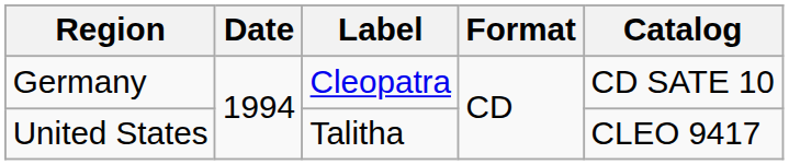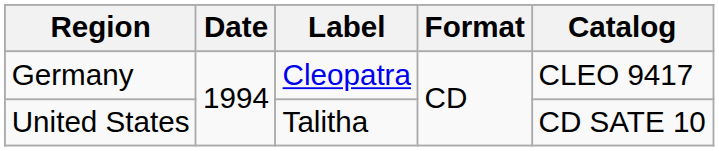Germany | Catalog: CD SATE 10 -> CLEO 9417
United States | Catalog: CLEO 9417 -> CD SATE 10
